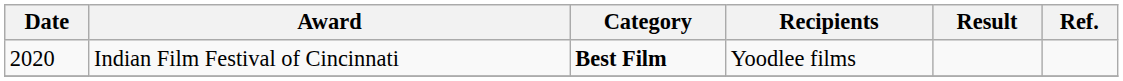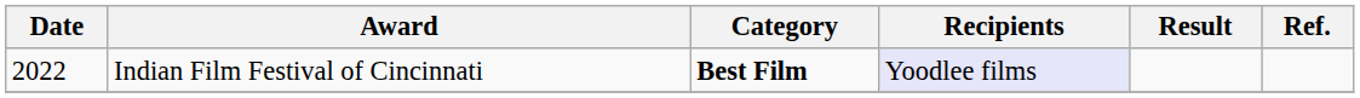Indian Film Festival of Cincinnati | Date: 2020 -> 2022
Indian Film Festival of Cincinnati | Recipients: no background -> lavender background
